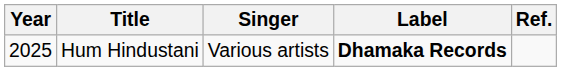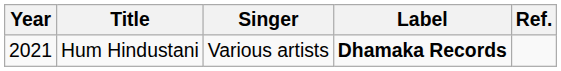Hum Hindustani | Year: 2025 -> 2021
